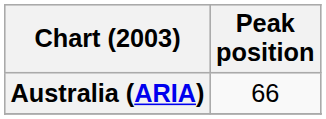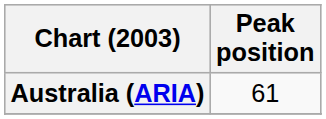Australia (ARIA) | Peak position: 66 -> 61
